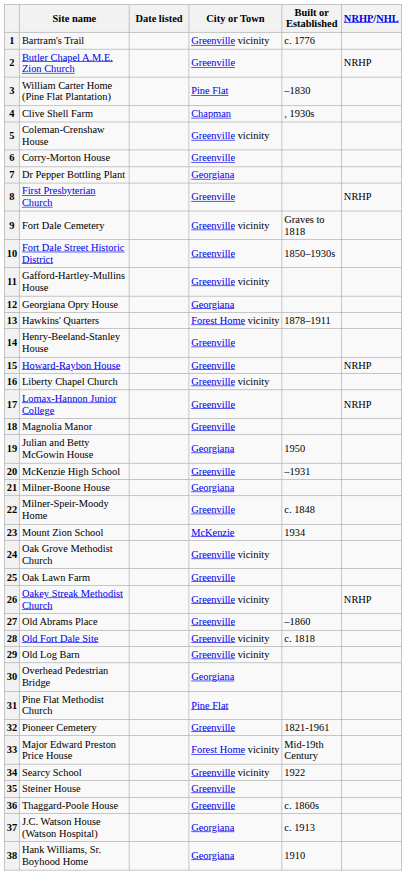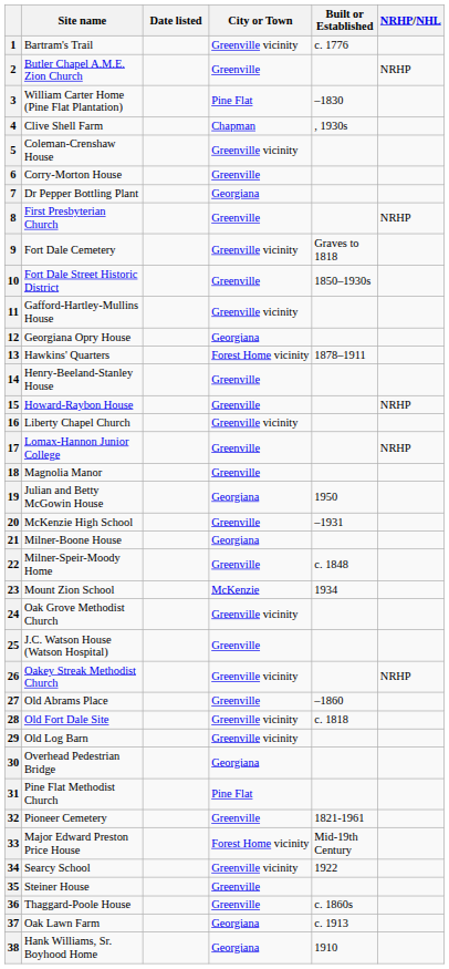25 | Site name: Oak Lawn Farm -> J.C. Watson House (Watson Hospital)
37 | Site name: J.C. Watson House (Watson Hospital) -> Oak Lawn Farm
